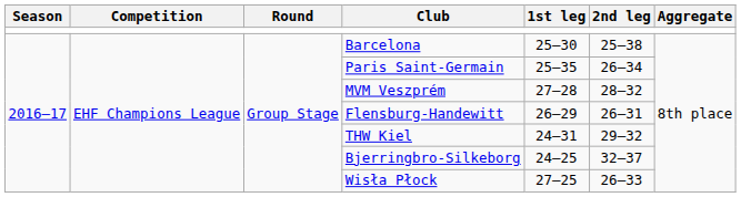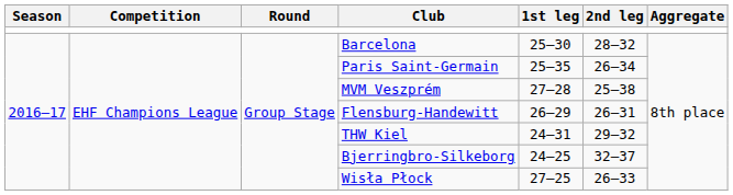Barcelona | 2nd leg: 25–38 -> 28–32
MVM Veszprém | 2nd leg: 28–32 -> 25–38
